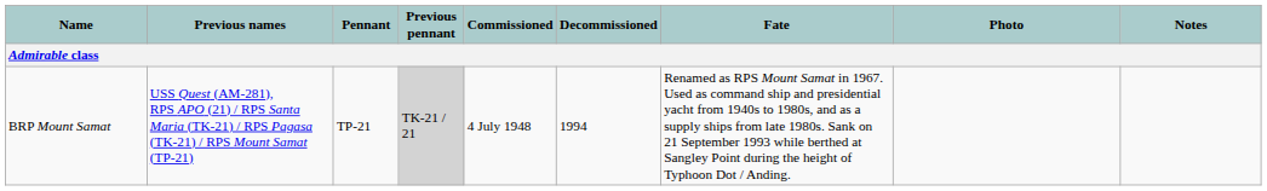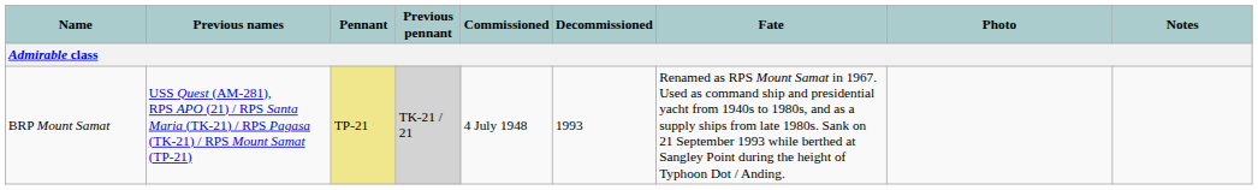BRP Mount Samat | Pennant: no background -> khaki background
BRP Mount Samat | Decommissioned: 1994 -> 1993
